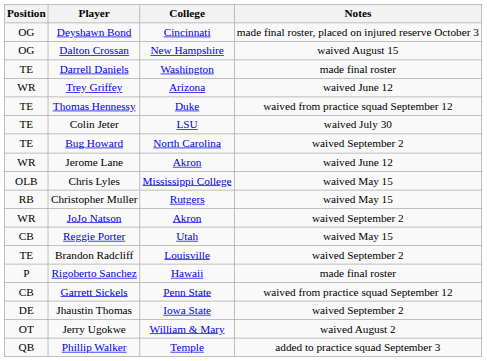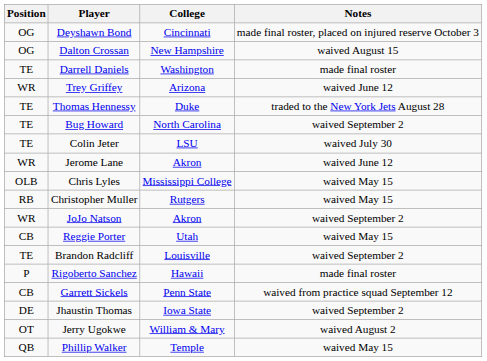Thomas Hennessy | Notes: waived from practice squad September 12 -> traded to the New York Jets August 28
rows swapped: Bug Howard <-> Colin Jeter
Phillip Walker | Notes: added to practice squad September 3 -> waived May 15
